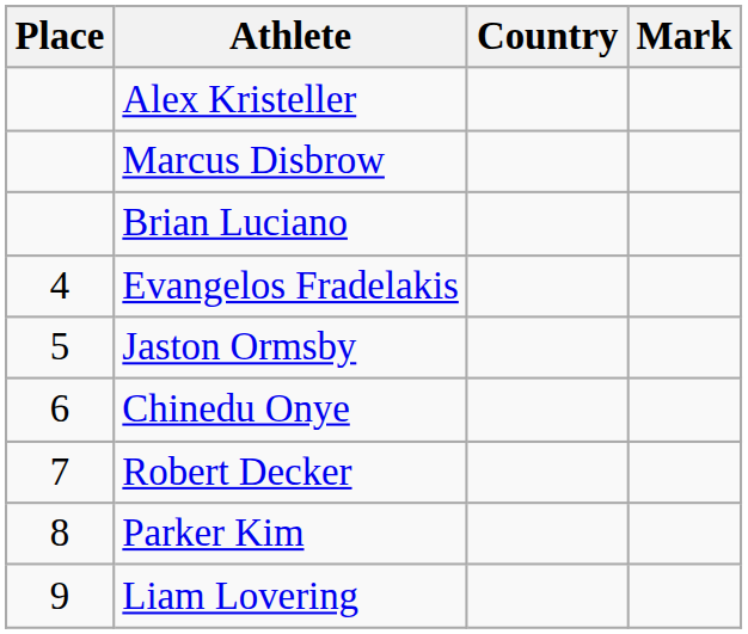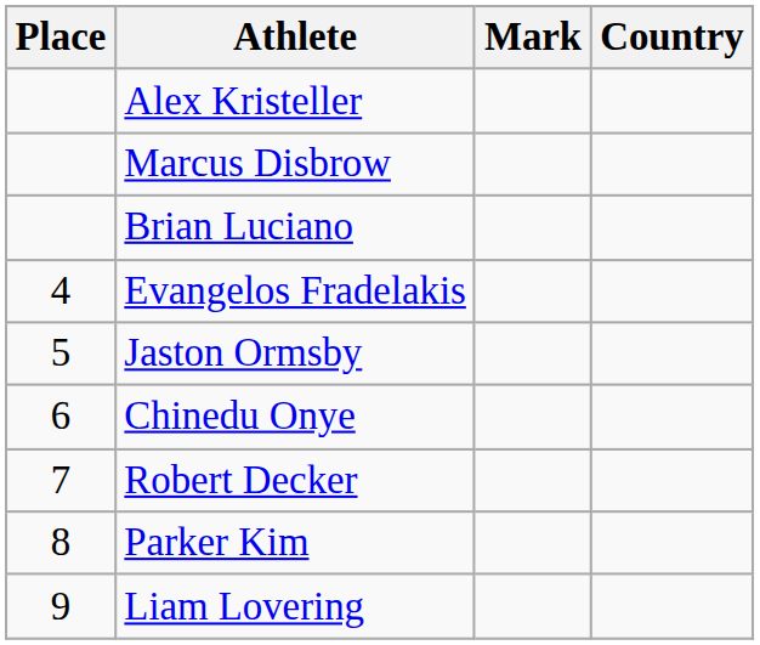columns swapped: Country <-> Mark
